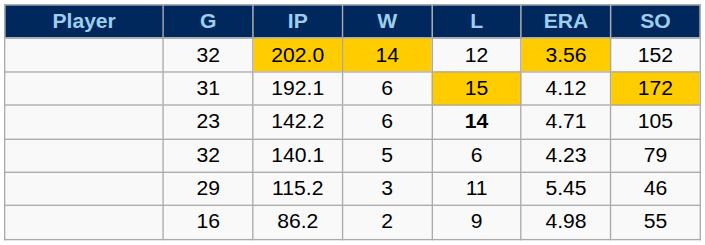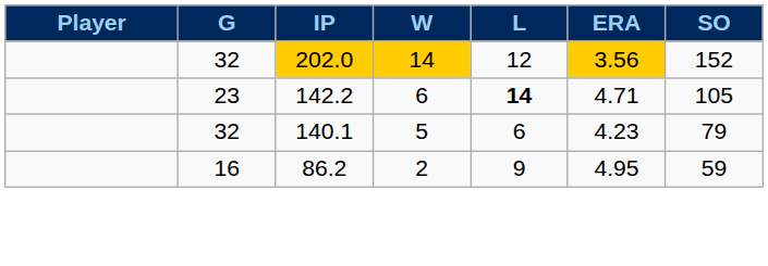- row: 31 | 192.1 | 6 | 15 | 4.12 | 172
- row: 29 | 115.2 | 3 | 11 | 5.45 | 46
86.2 | ERA: 4.98 -> 4.95
86.2 | SO: 55 -> 59
